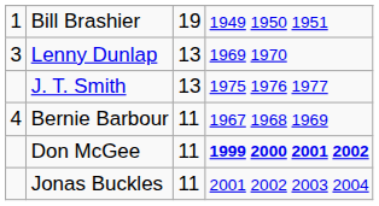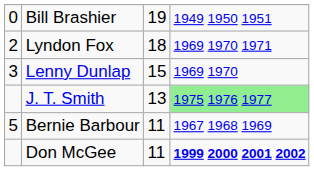Bill Brashier | column 1: 1 -> 0
+ row: 2 | Lyndon Fox | 18 | 1969 1970 1971
Lenny Dunlap | column 3: 13 -> 15
J. T. Smith | column 4: no background -> lightgreen background
Bernie Barbour | column 1: 4 -> 5
- row: Jonas Buckles | 11 | 2001 2002 2003 2004
